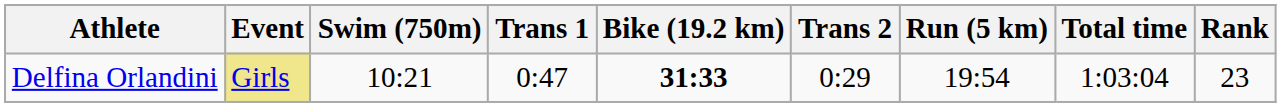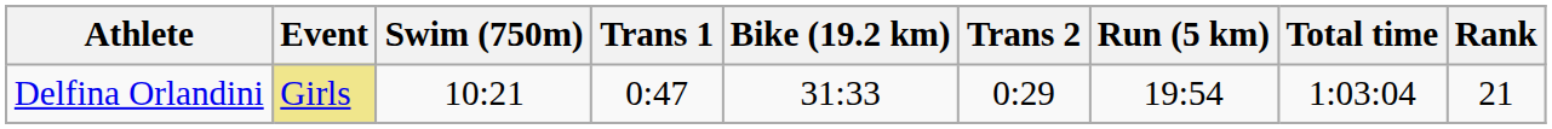Delfina Orlandini | Bike (19.2 km): bold -> normal
Delfina Orlandini | Rank: 23 -> 21
